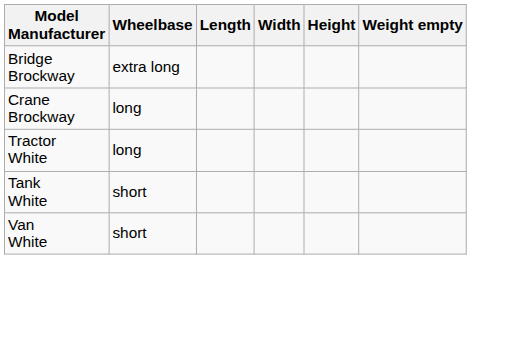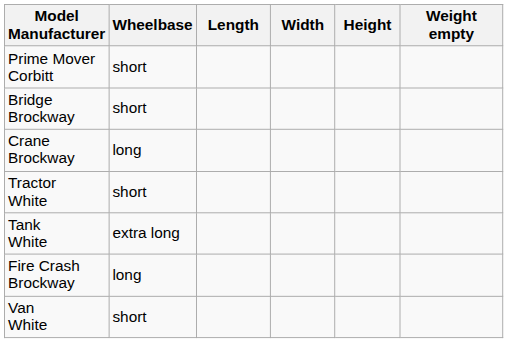+ row: Prime Mover Corbitt | short
Bridge Brockway | Wheelbase: extra long -> short
Tractor White | Wheelbase: long -> short
Tank White | Wheelbase: short -> extra long
+ row: Fire Crash Brockway | long
